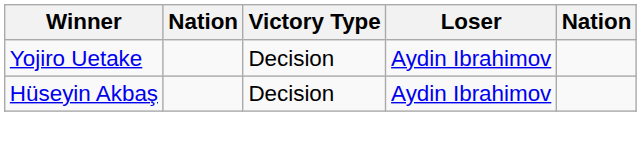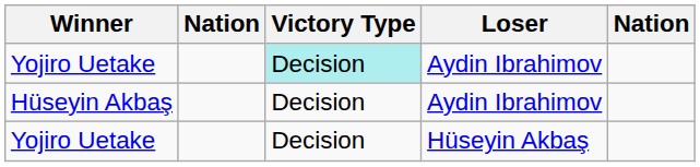Yojiro Uetake / Aydin Ibrahimov | Victory Type: no background -> paleturquoise background
+ row: Yojiro Uetake | Decision | Hüseyin Akbaş
